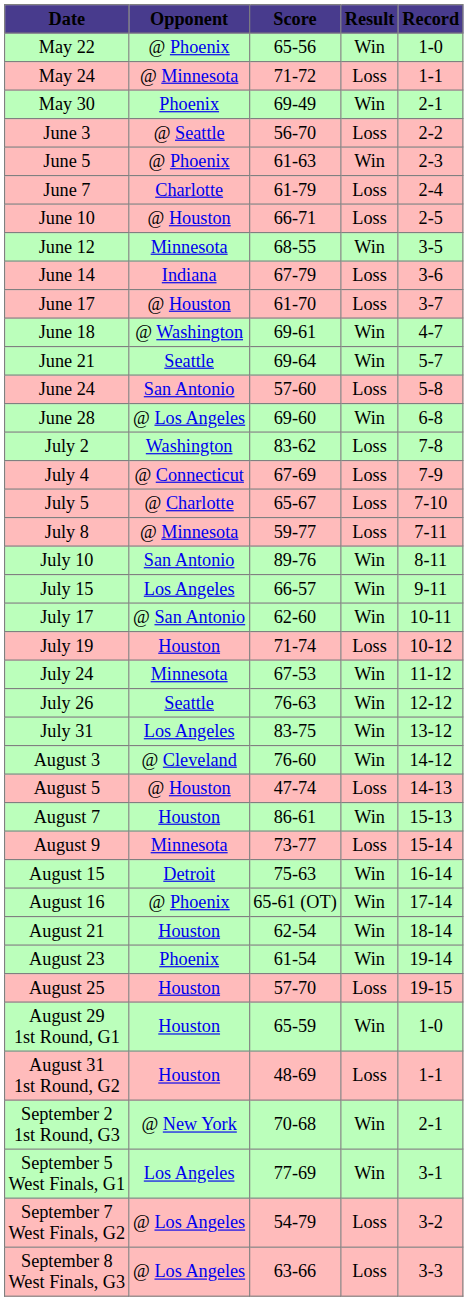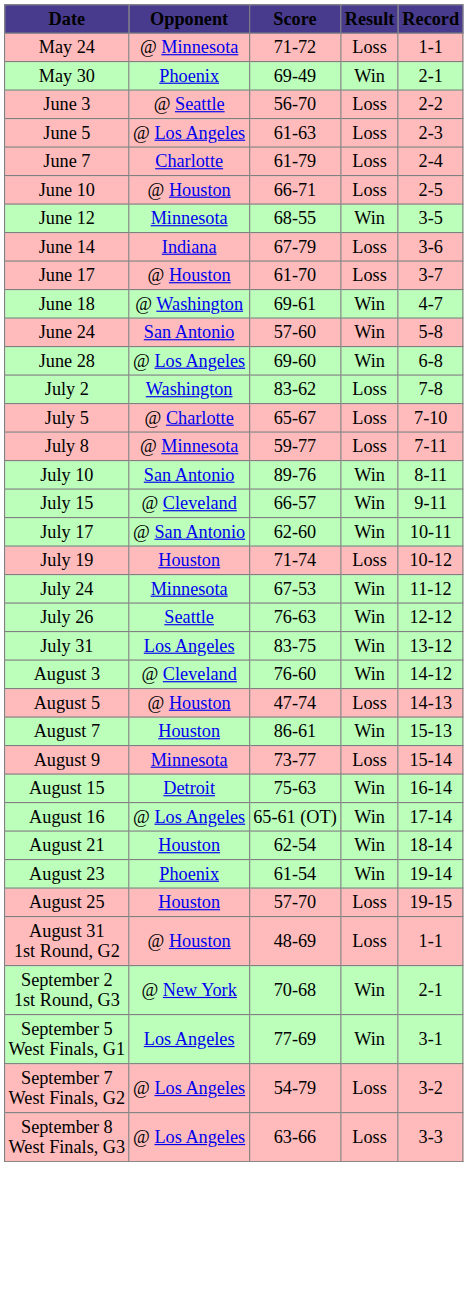- row: May 22 | @ Phoenix | 65-56 | Win | 1-0
June 5 | column 2: @ Phoenix -> @ Los Angeles
June 5 | column 4: Win -> Loss
- row: June 21 | Seattle | 69-64 | Win | 5-7
June 24 | column 4: Loss -> Win
- row: July 4 | @ Connecticut | 67-69 | Loss | 7-9
July 15 | column 2: Los Angeles -> @ Cleveland
August 16 | column 2: @ Phoenix -> @ Los Angeles
- row: August 29 1st Round, G1 | Houston | 65-59 | Win | 1-0
August 31 1st Round, G2 | column 2: Houston -> @ Houston
